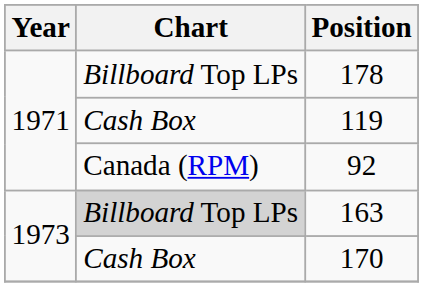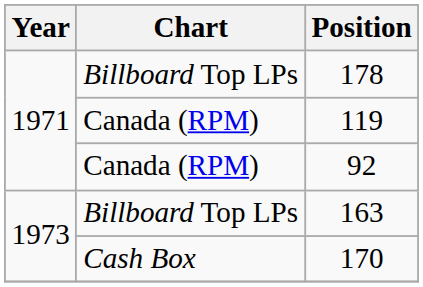119 | Chart: Cash Box -> Canada (RPM)
163 | Chart: lightgrey background -> no background
